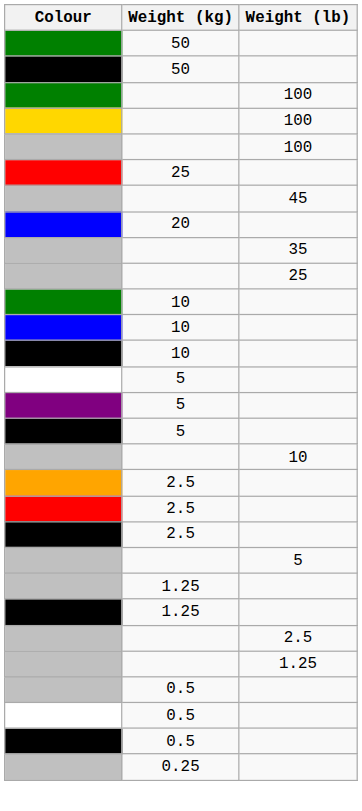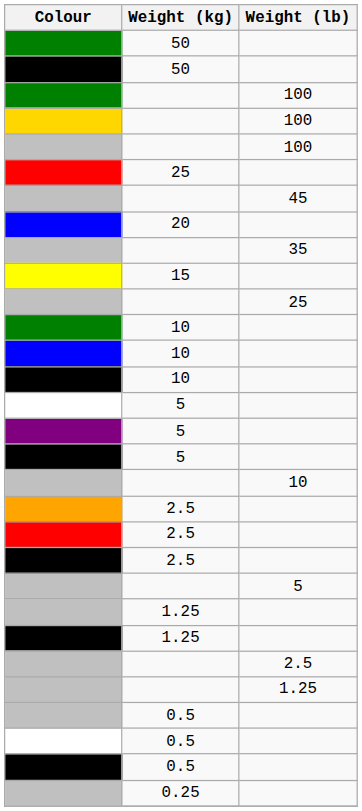+ row: 15
